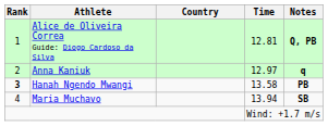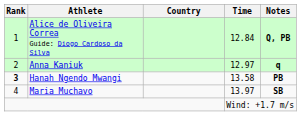Alice de Oliveira Correa Guide: Diogo Cardoso da Silva | Time: 12.81 -> 12.84
Maria Muchavo | Time: 13.94 -> 13.97
